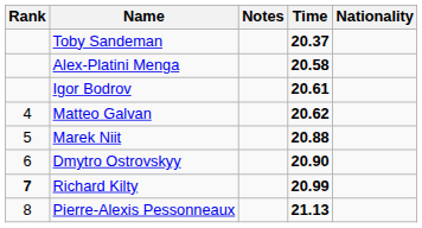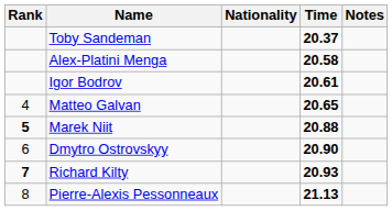columns swapped: Nationality <-> Notes
Matteo Galvan | Time: 20.62 -> 20.65
Marek Niit | Rank: normal -> bold
Richard Kilty | Time: 20.99 -> 20.93
